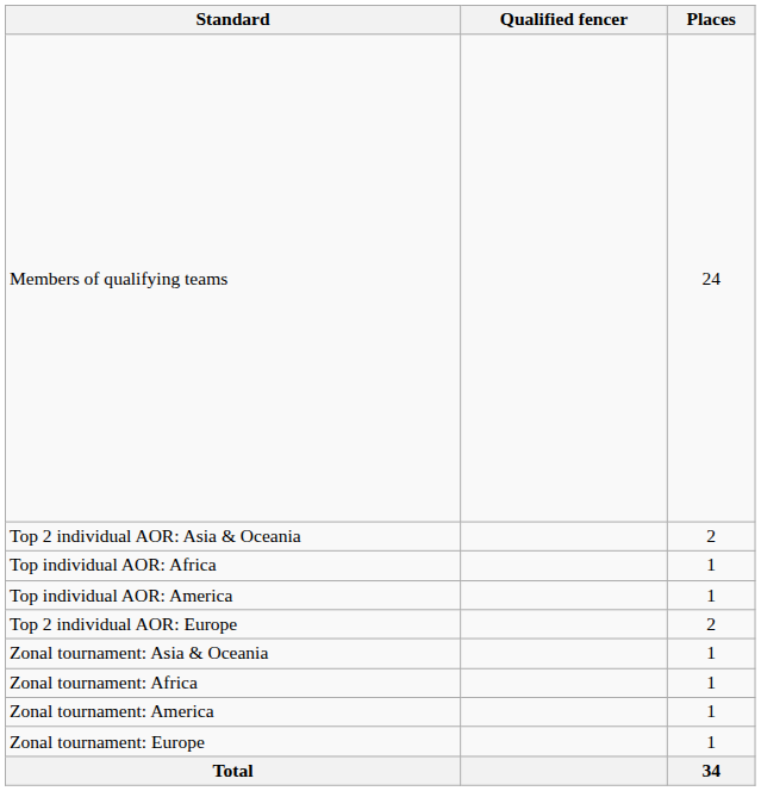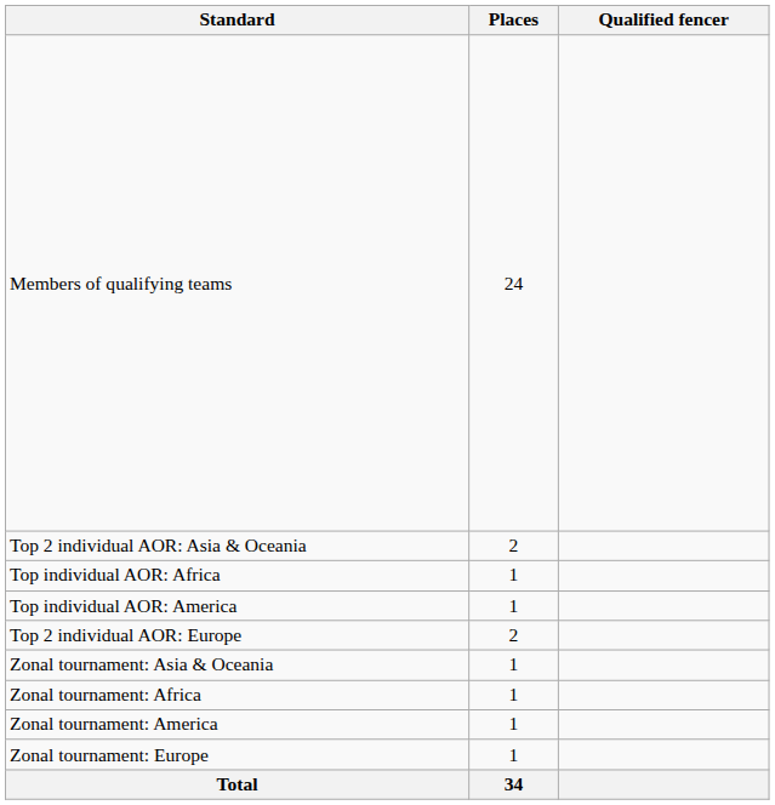columns swapped: Places <-> Qualified fencer
